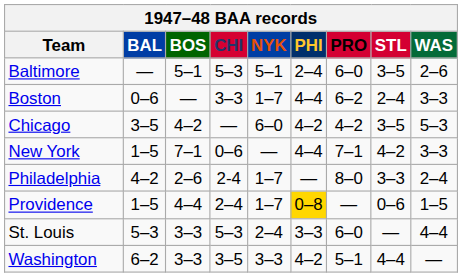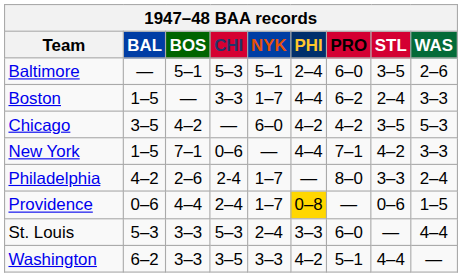Boston | BAL: 0–6 -> 1–5
Providence | BAL: 1–5 -> 0–6
